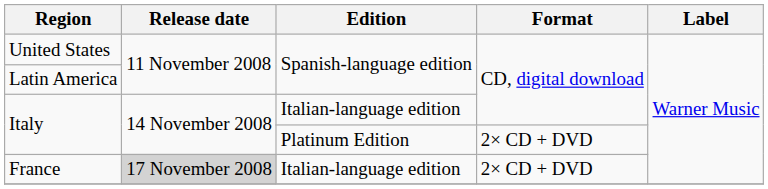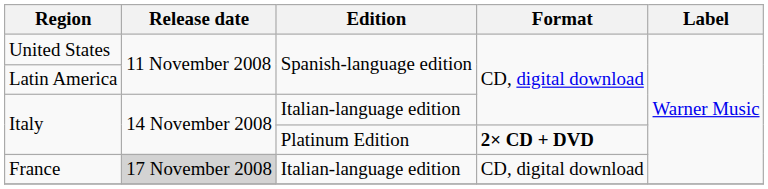Italy / Platinum Edition | Format: normal -> bold
France | Format: 2× CD + DVD -> CD, digital download
